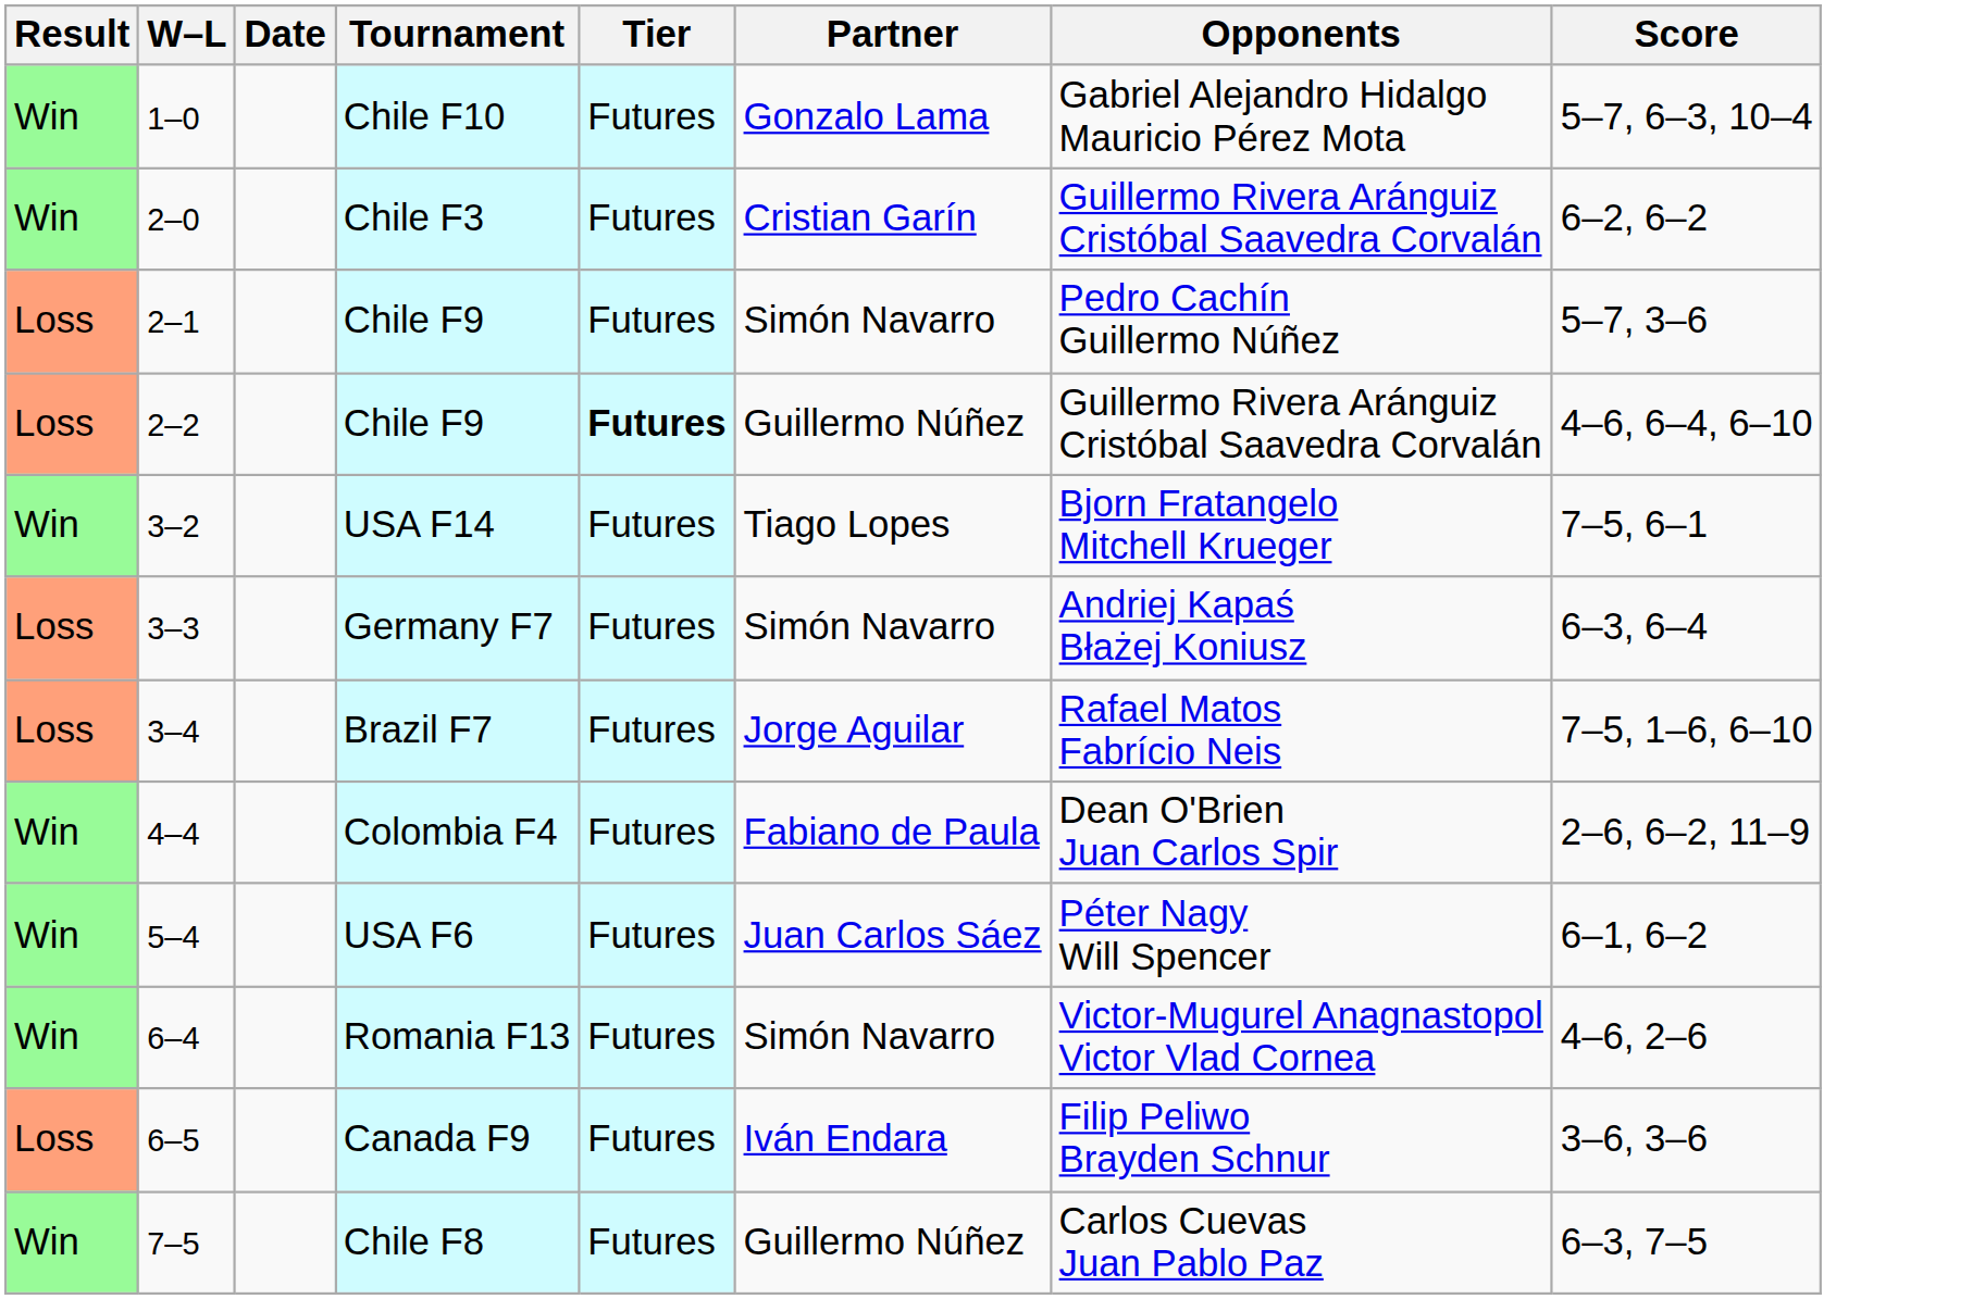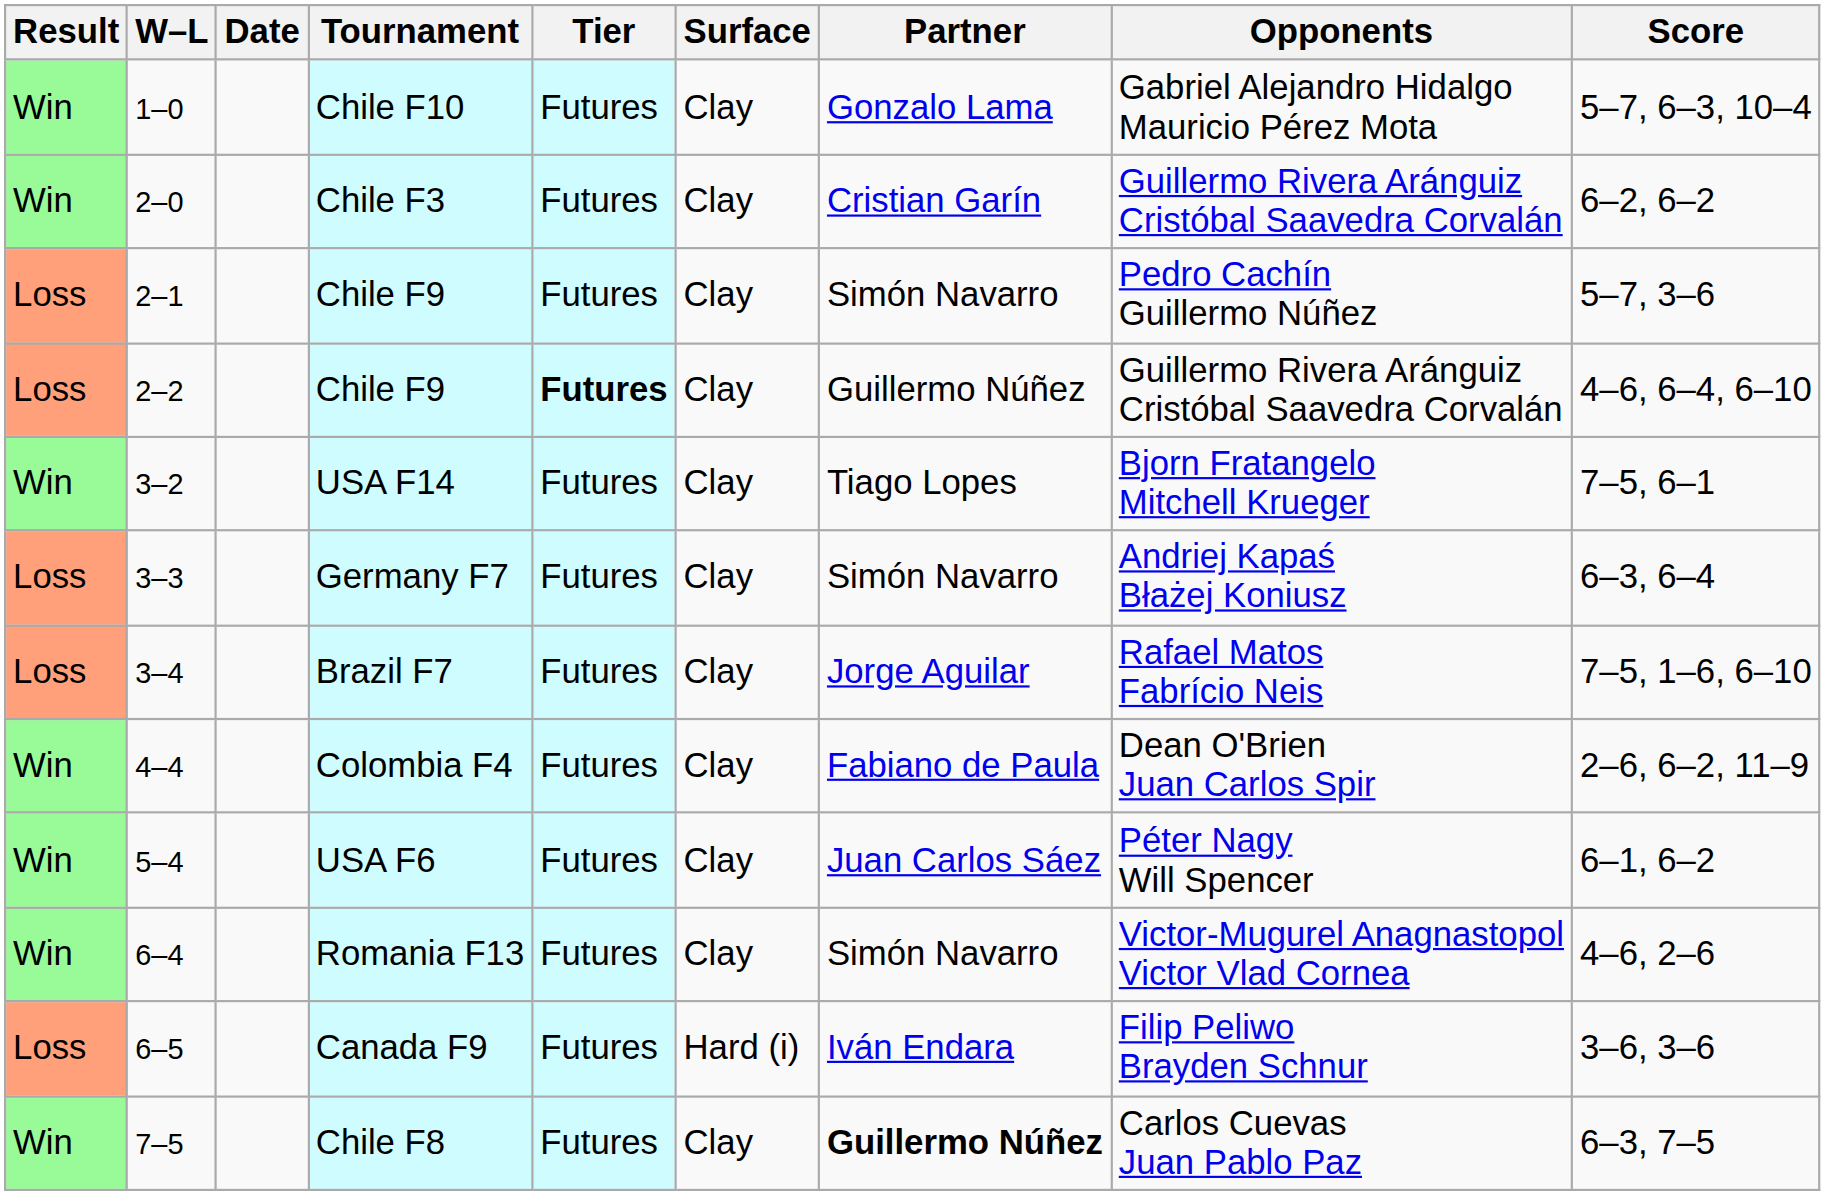+ column: Surface | Clay | Clay | Clay | Clay | Clay | Clay | Clay | Clay | Clay | Clay | Hard (i) | Clay
Chile F8 | Partner: normal -> bold
